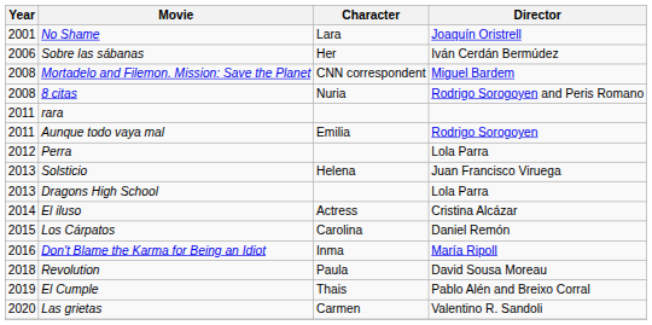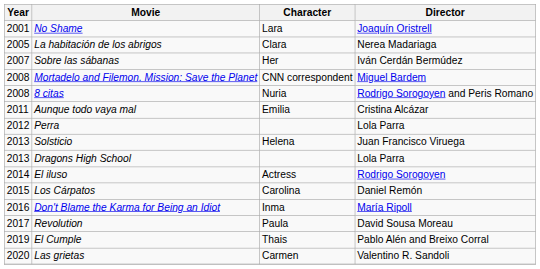+ row: 2005 | La habitación de los abrigos | Clara | Nerea Madariaga
Sobre las sábanas | Year: 2006 -> 2007
- row: 2011 | rara
Aunque todo vaya mal | Director: Rodrigo Sorogoyen -> Cristina Alcázar
El iluso | Director: Cristina Alcázar -> Rodrigo Sorogoyen
Revolution | Year: 2018 -> 2017
